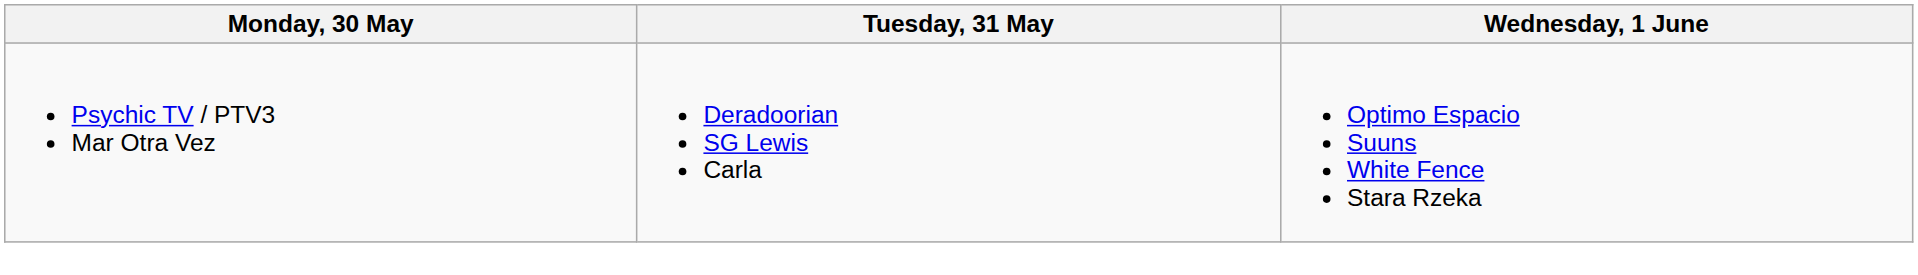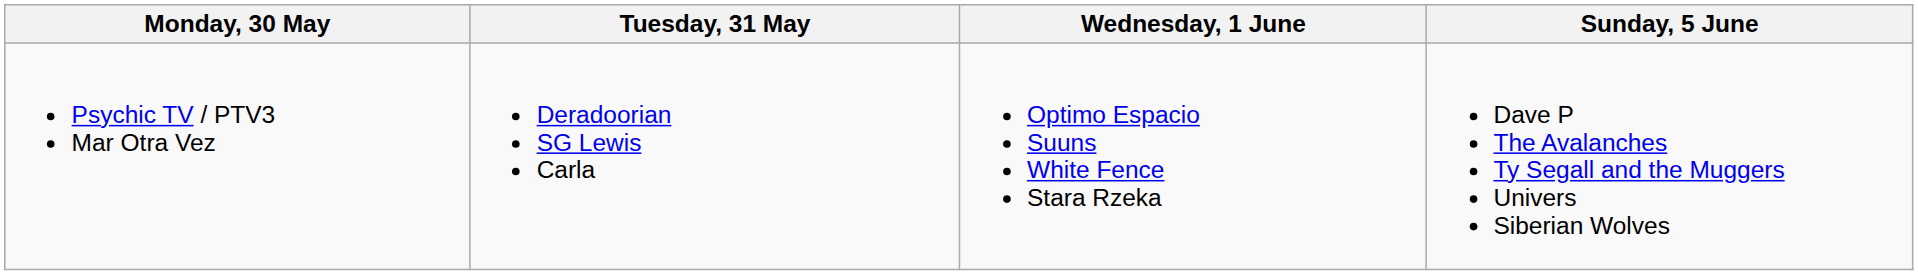+ column: Sunday, 5 June | Dave P The Avalanches Ty Segall and the Muggers Univers Siberian Wolves
